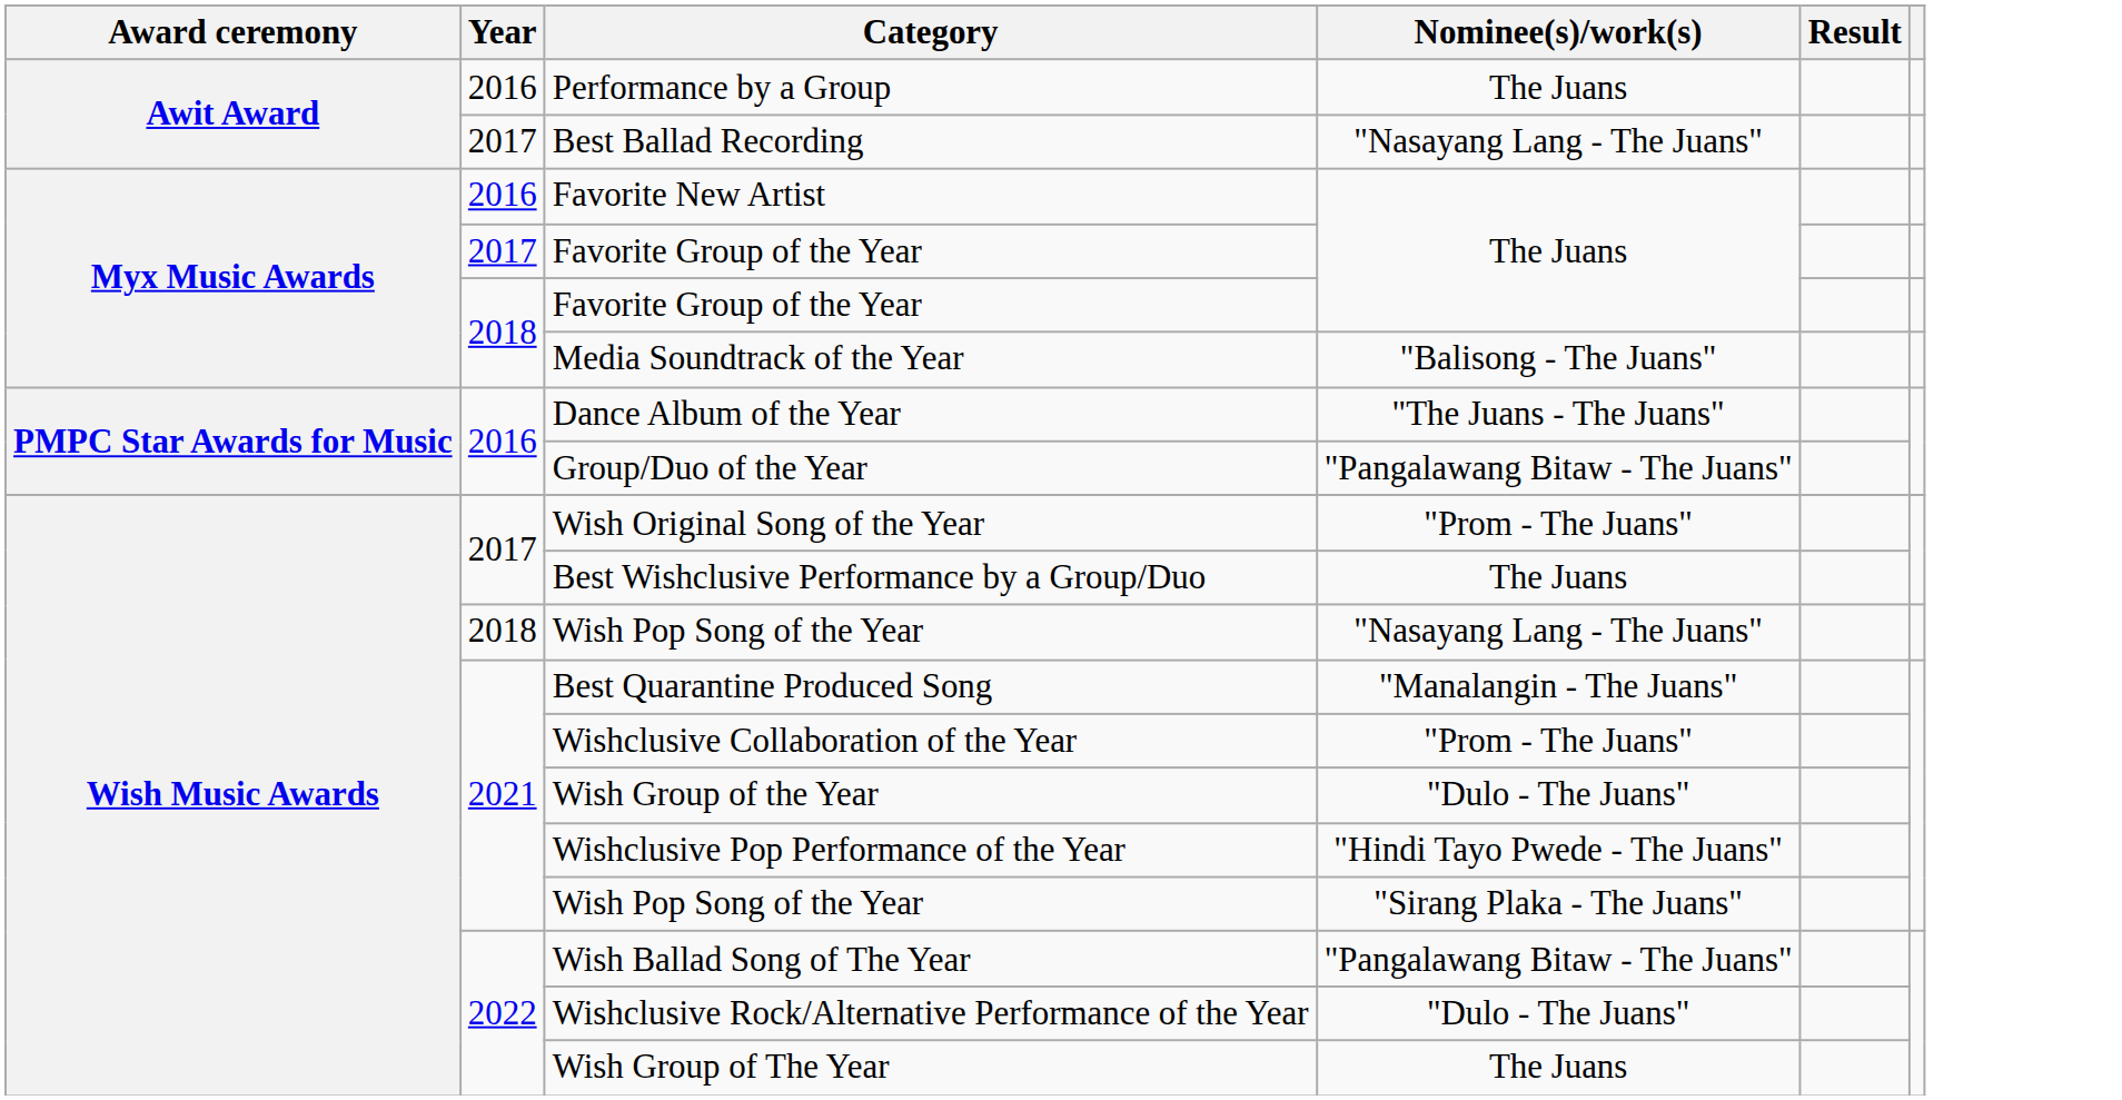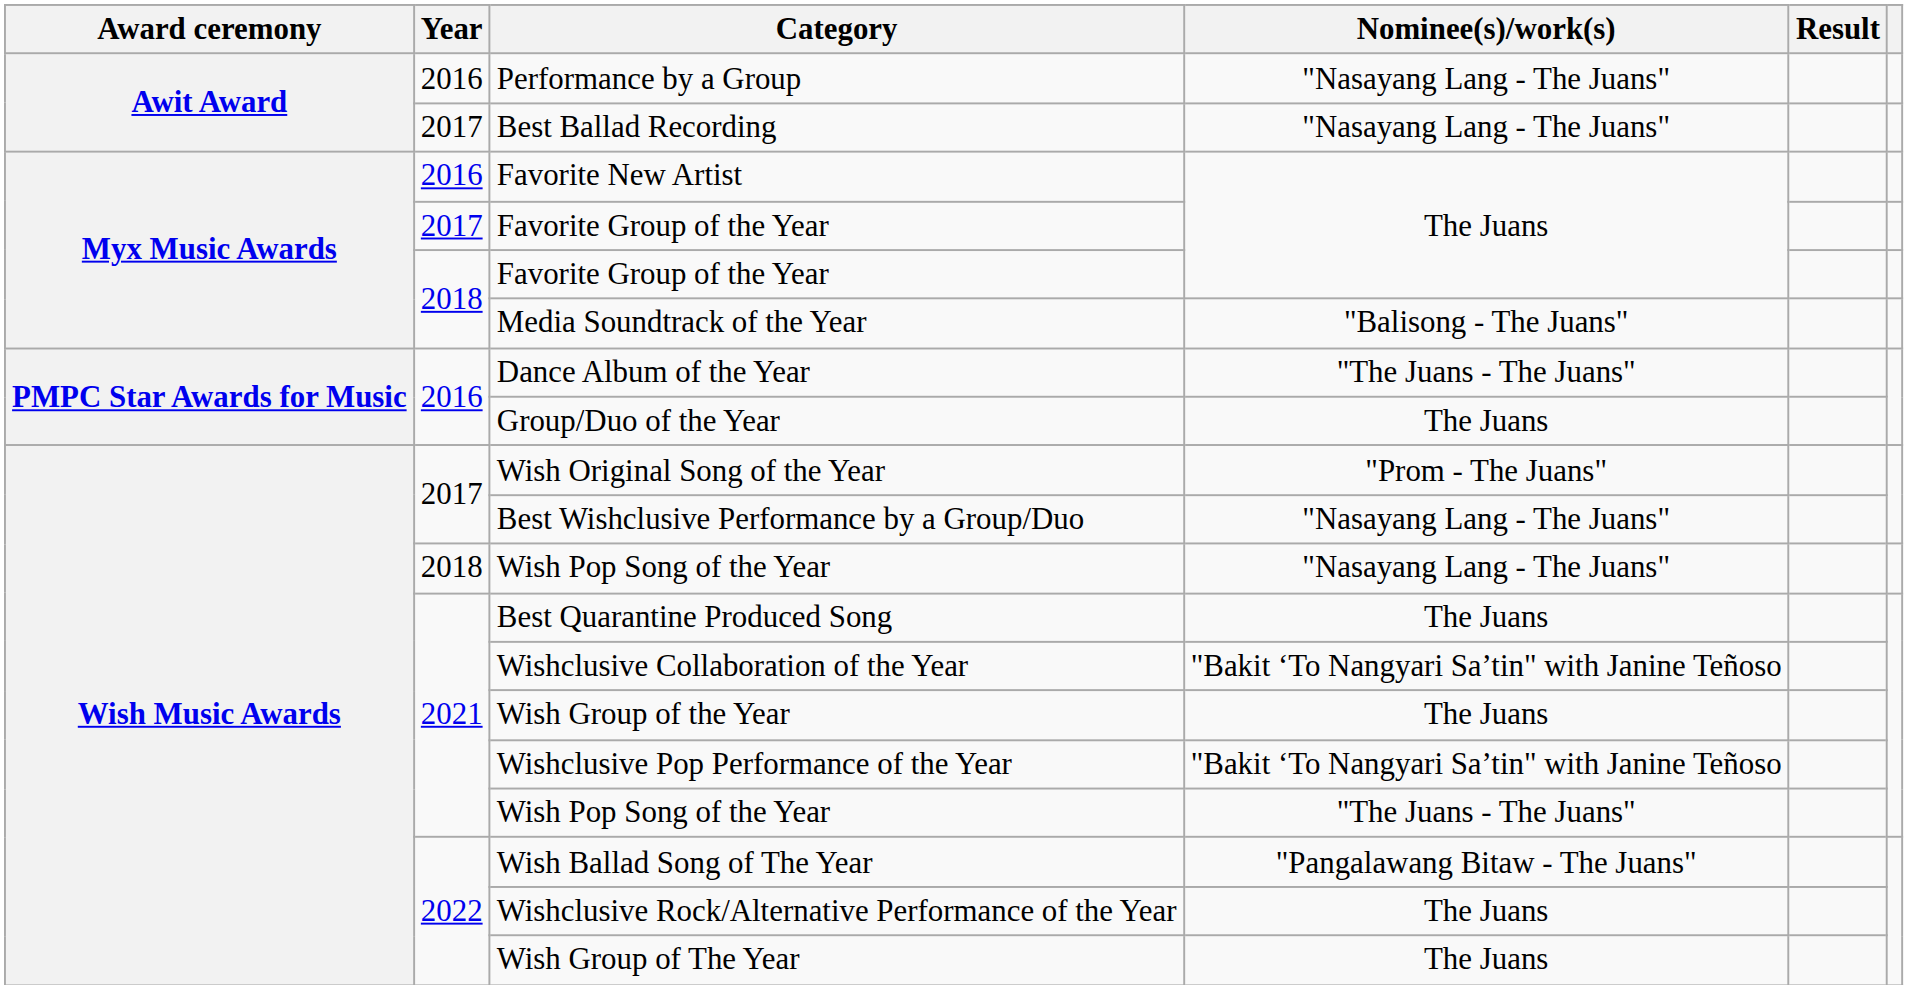Performance by a Group | Nominee(s)/work(s): The Juans -> "Nasayang Lang - The Juans"
Group/Duo of the Year | Nominee(s)/work(s): "Pangalawang Bitaw - The Juans" -> The Juans
Best Wishclusive Performance by a Group/Duo | Nominee(s)/work(s): The Juans -> "Nasayang Lang - The Juans"
Best Quarantine Produced Song | Nominee(s)/work(s): "Manalangin - The Juans" -> The Juans
Wishclusive Collaboration of the Year | Nominee(s)/work(s): "Prom - The Juans" -> "Bakit ‘To Nangyari Sa’tin" with Janine Teñoso
Wish Group of the Year | Nominee(s)/work(s): "Dulo - The Juans" -> The Juans
Wishclusive Pop Performance of the Year | Nominee(s)/work(s): "Hindi Tayo Pwede - The Juans" -> "Bakit ‘To Nangyari Sa’tin" with Janine Teñoso
2021 / Wish Pop Song of the Year | Nominee(s)/work(s): "Sirang Plaka - The Juans" -> "The Juans - The Juans"
Wishclusive Rock/Alternative Performance of the Year | Nominee(s)/work(s): "Dulo - The Juans" -> The Juans
